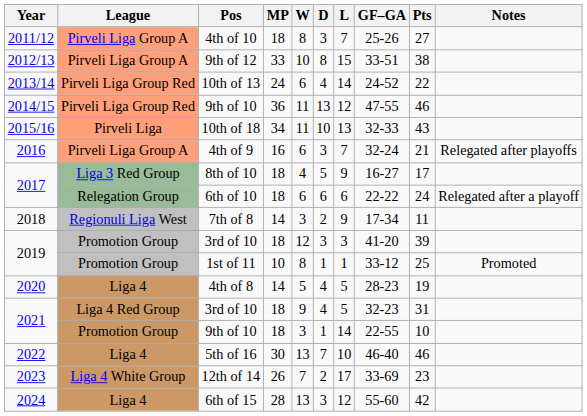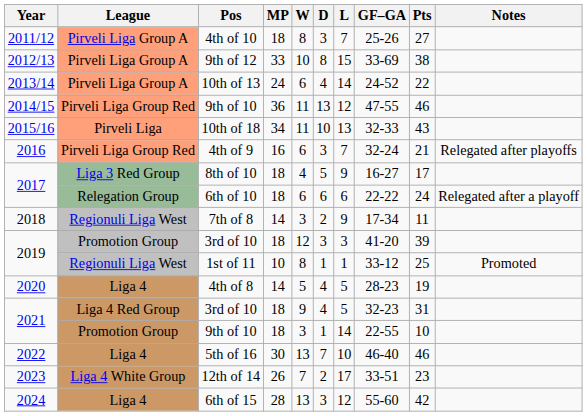9th of 12 | GF–GA: 33-51 -> 33-69
10th of 13 | League: Pirveli Liga Group Red -> Pirveli Liga Group A
4th of 9 | League: Pirveli Liga Group A -> Pirveli Liga Group Red
1st of 11 | League: Promotion Group -> Regionuli Liga West
12th of 14 | GF–GA: 33-69 -> 33-51
